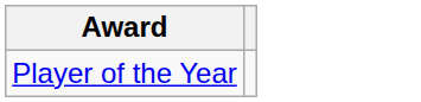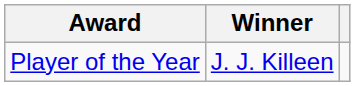+ column: Winner | J. J. Killeen
